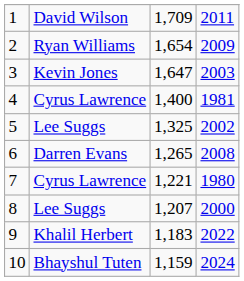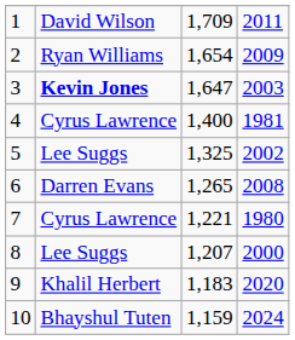3 | column 2: normal -> bold
9 | column 4: 2022 -> 2020
